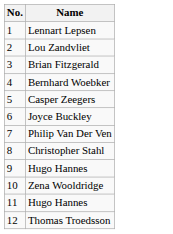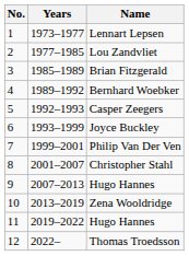+ column: Years | 1973–1977 | 1977–1985 | 1985–1989 | 1989–1992 | 1992–1993 | 1993–1999 | 1999–2001 | 2001–2007 | 2007–2013 | 2013–2019 | 2019–2022 | 2022–
